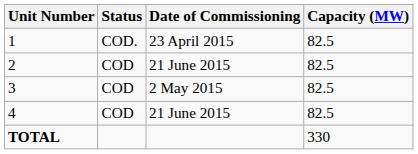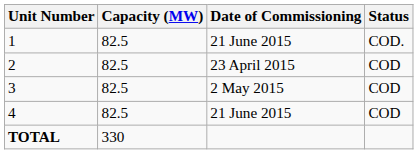columns swapped: Capacity (MW) <-> Status
1 | Date of Commissioning: 23 April 2015 -> 21 June 2015
2 | Date of Commissioning: 21 June 2015 -> 23 April 2015
